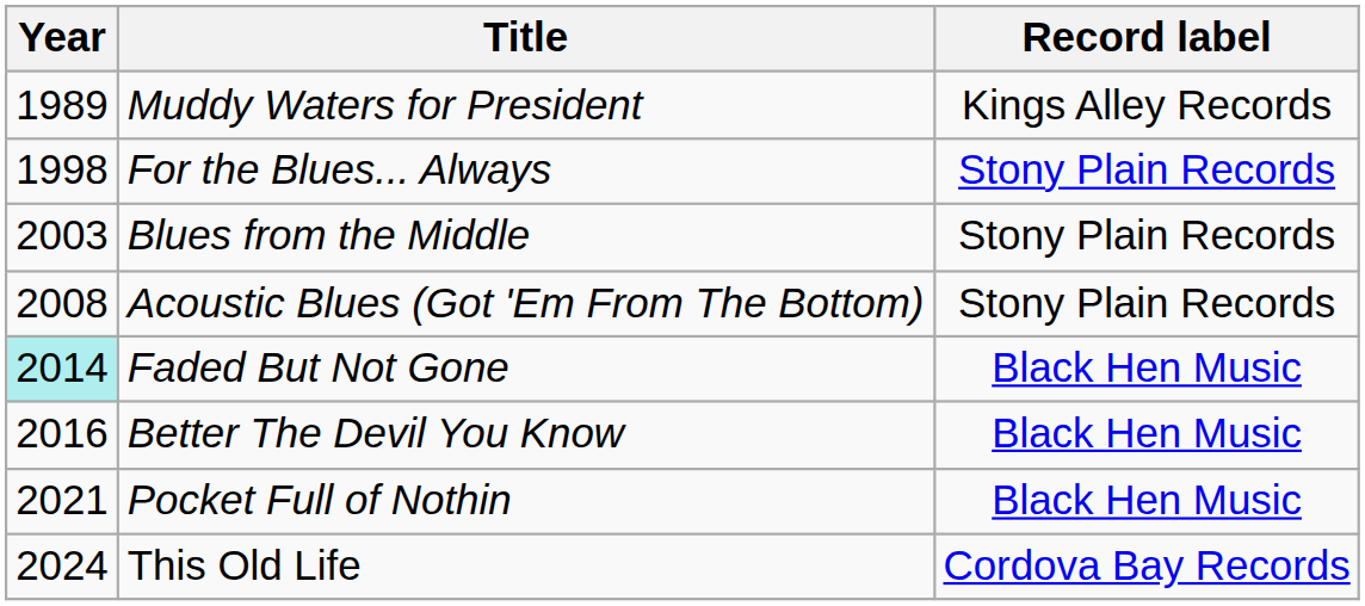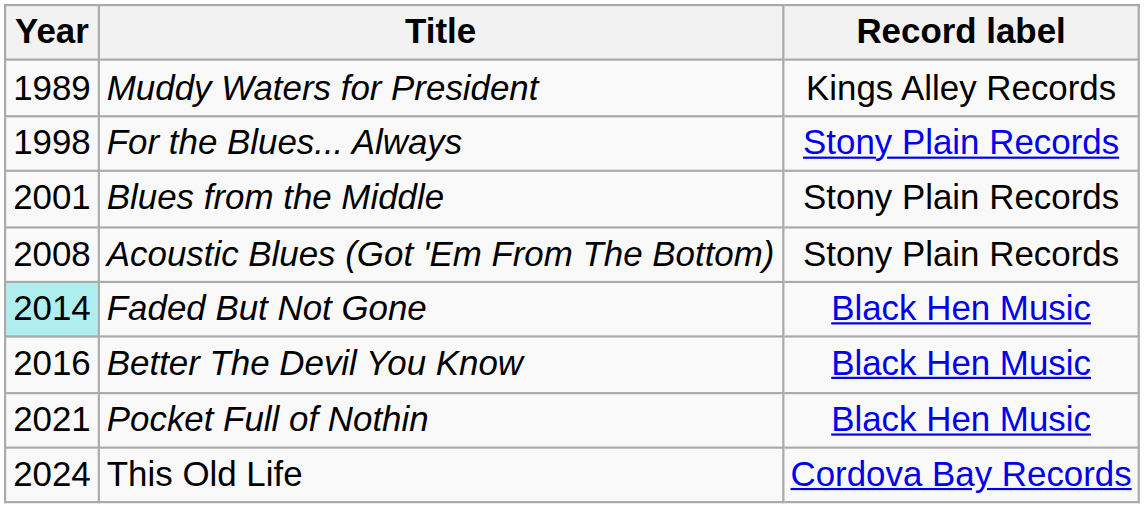Blues from the Middle | Year: 2003 -> 2001
